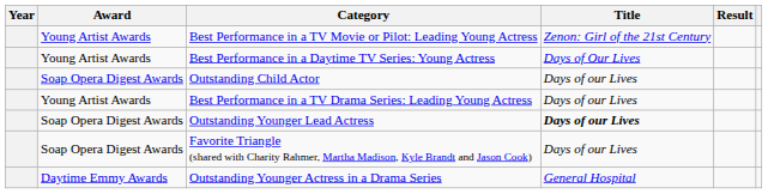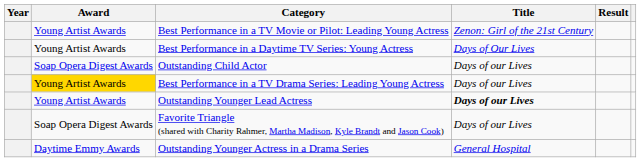Best Performance in a TV Drama Series: Leading Young Actress | Award: no background -> gold background
Outstanding Younger Lead Actress | Award: Soap Opera Digest Awards -> Young Artist Awards
